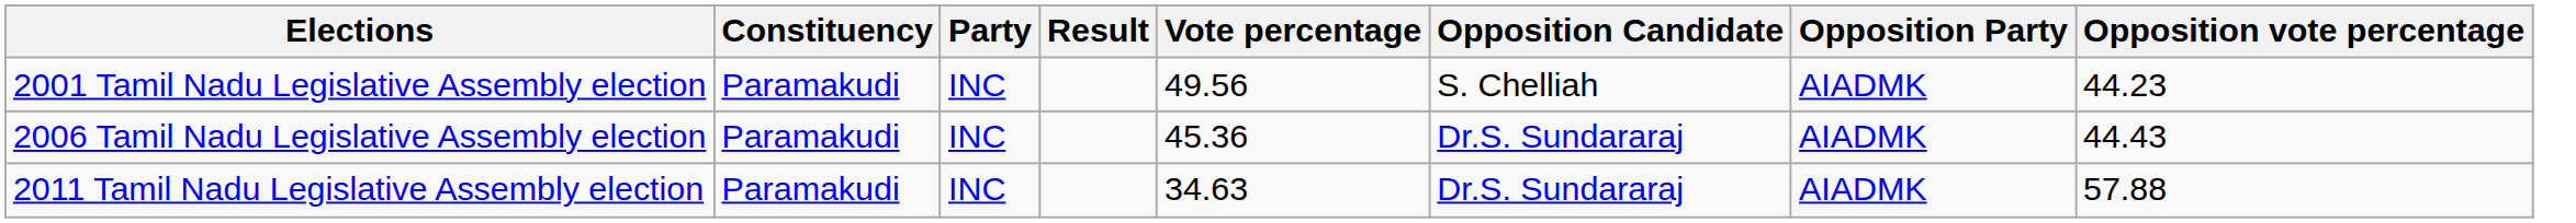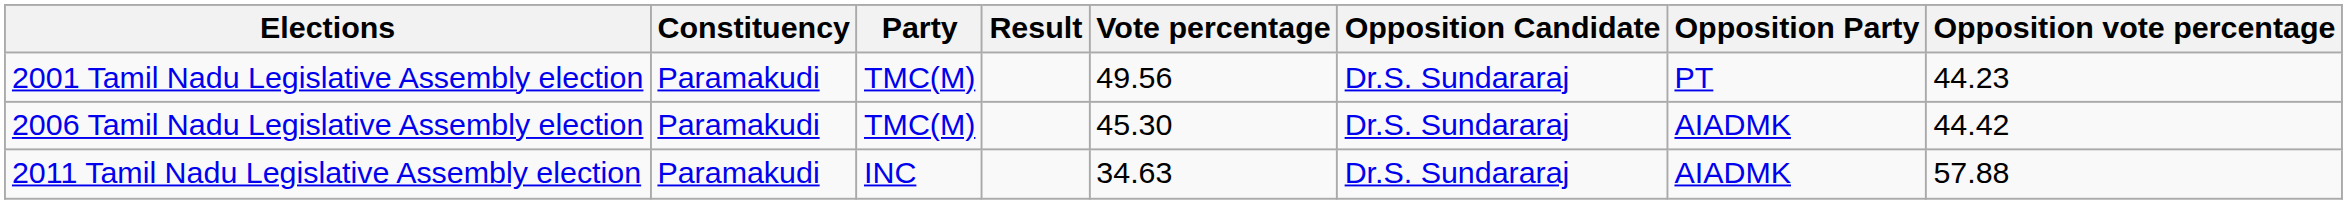2001 Tamil Nadu Legislative Assembly election | Party: INC -> TMC(M)
2001 Tamil Nadu Legislative Assembly election | Opposition Candidate: S. Chelliah -> Dr.S. Sundararaj
2001 Tamil Nadu Legislative Assembly election | Opposition Party: AIADMK -> PT
2006 Tamil Nadu Legislative Assembly election | Party: INC -> TMC(M)
2006 Tamil Nadu Legislative Assembly election | Vote percentage: 45.36 -> 45.30
2006 Tamil Nadu Legislative Assembly election | Opposition vote percentage: 44.43 -> 44.42
